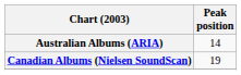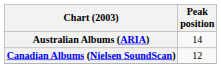Canadian Albums (Nielsen SoundScan) | Peak position: 19 -> 12
